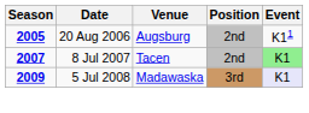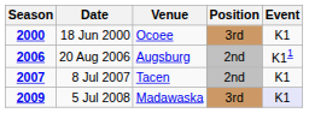+ row: 2000 | 18 Jun 2000 | Ocoee | 3rd | K1
20 Aug 2006 | Season: 2005 -> 2006
8 Jul 2007 | Event: lightgreen background -> no background
